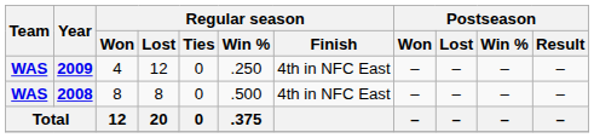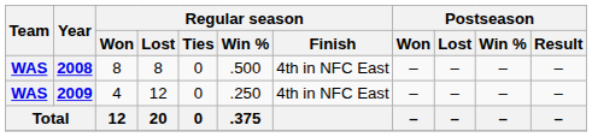rows swapped: 2008 <-> 2009
